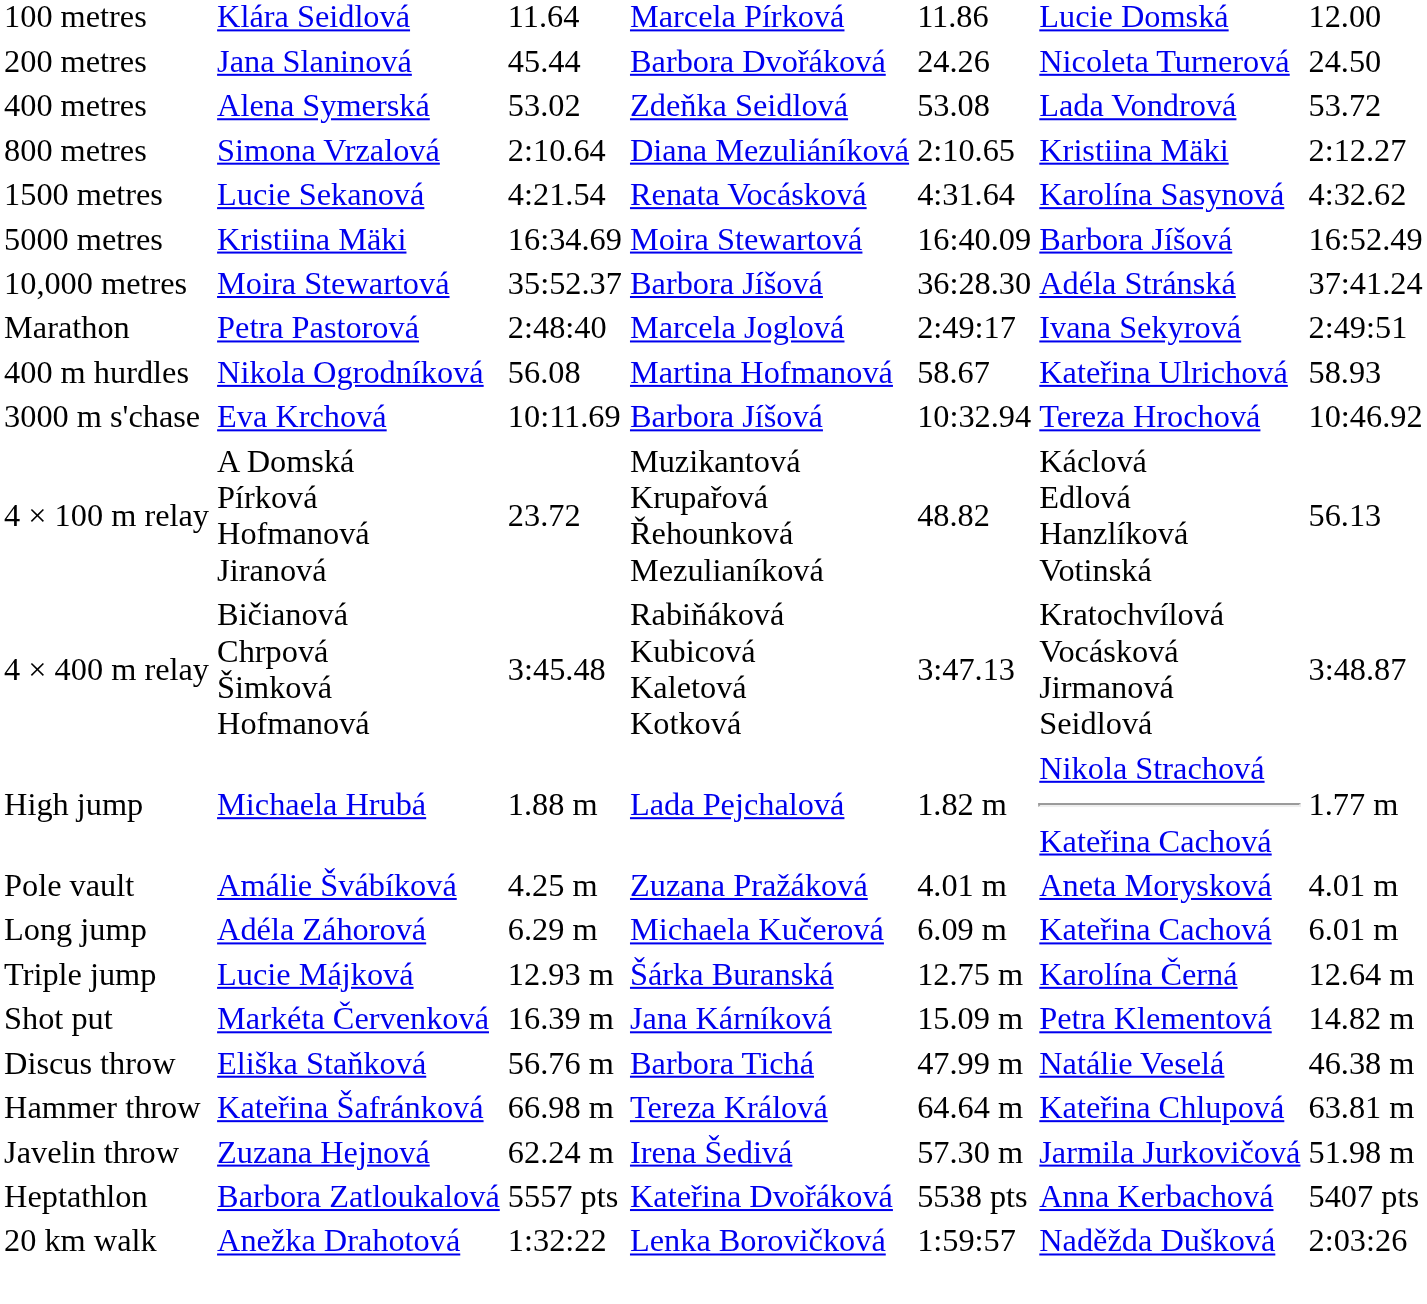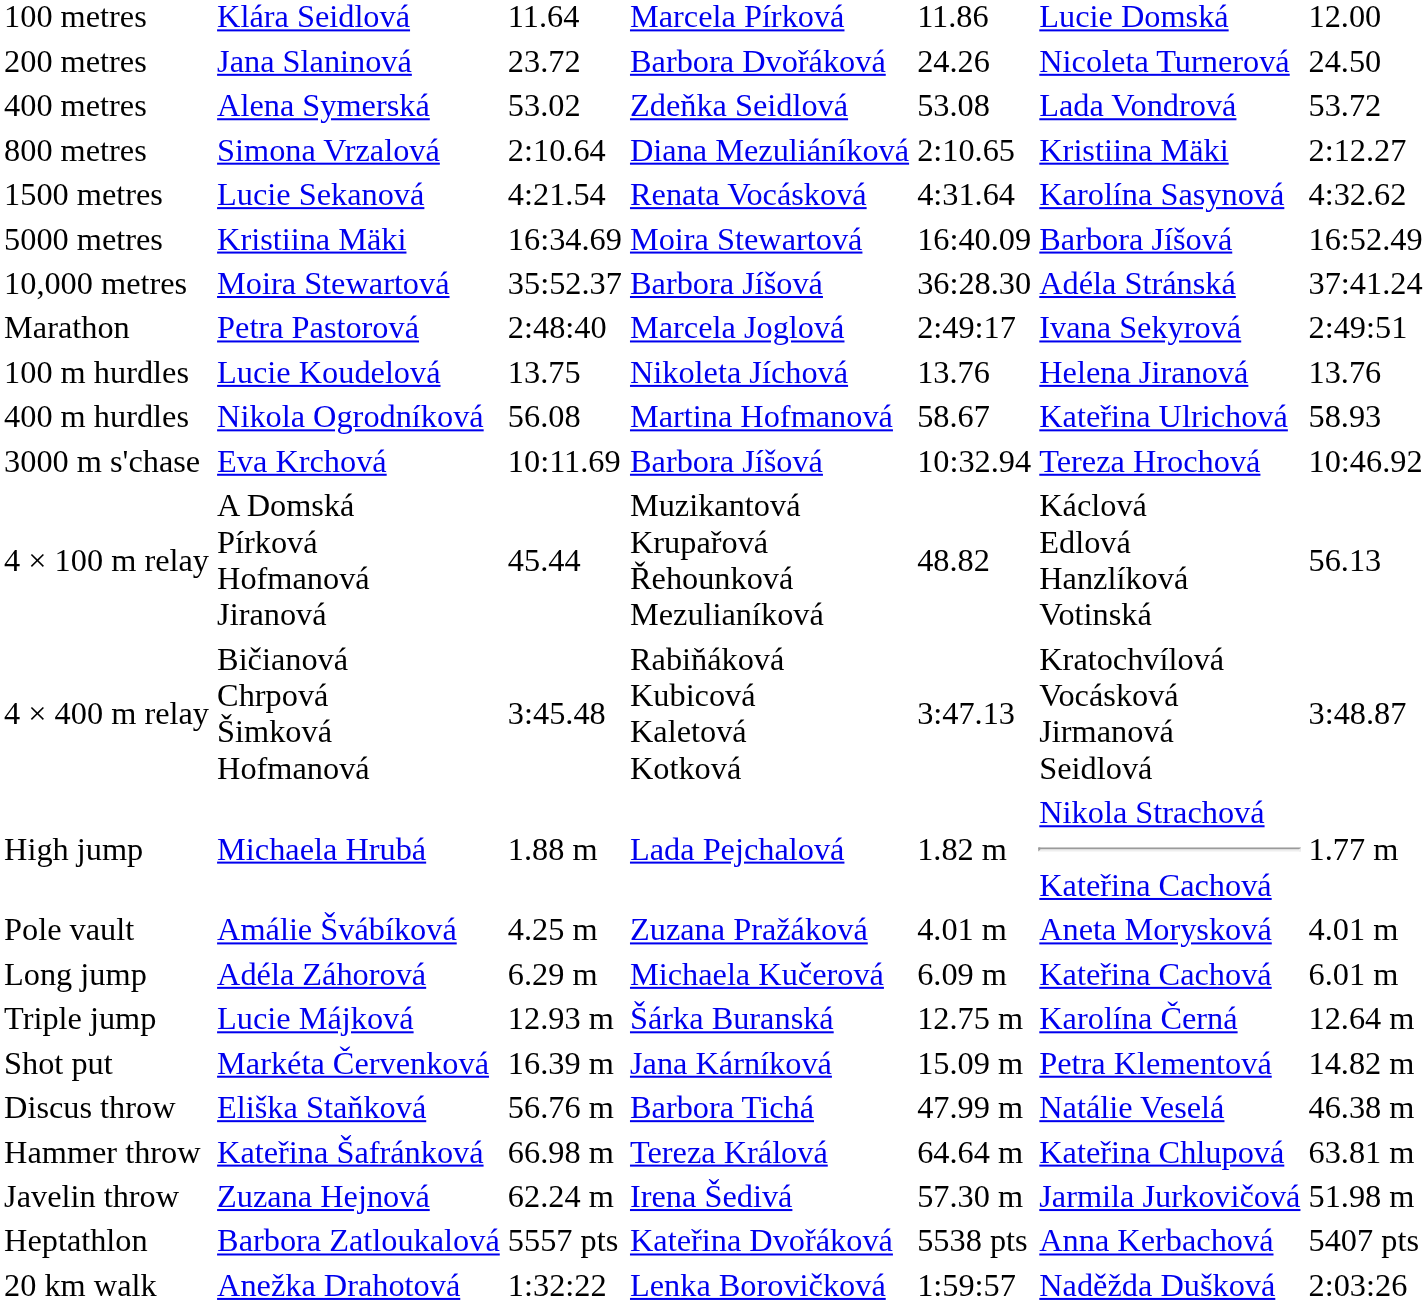200 metres | column 3: 45.44 -> 23.72
+ row: 100 m hurdles | Lucie Koudelová | 13.75 | Nikoleta Jíchová | 13.76 | Helena Jiranová | 13.76
4 × 100 m relay | column 3: 23.72 -> 45.44
